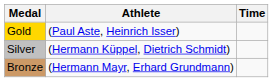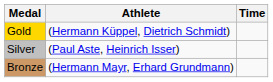Gold | Athlete: (Paul Aste, Heinrich Isser) -> (Hermann Küppel, Dietrich Schmidt)
Silver | Athlete: (Hermann Küppel, Dietrich Schmidt) -> (Paul Aste, Heinrich Isser)
